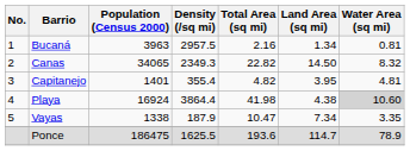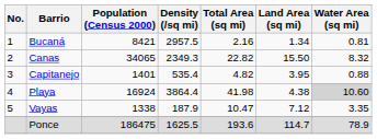Bucaná | Population (Census 2000): 3963 -> 8421
Canas | Land Area (sq mi): 14.50 -> 15.50
Capitanejo | Density (/sq mi): 355.4 -> 535.4
Capitanejo | Water Area (sq mi): 4.81 -> 0.88
Vayas | Land Area (sq mi): 7.34 -> 7.12
